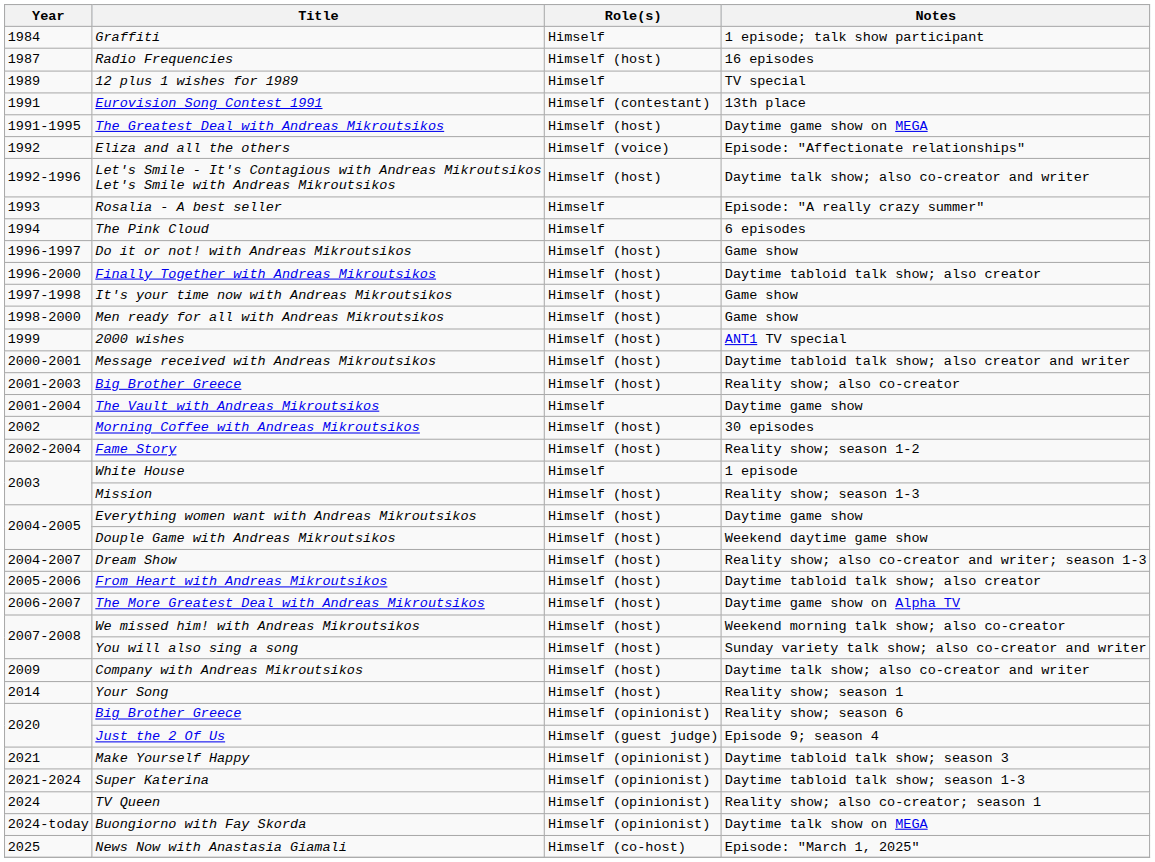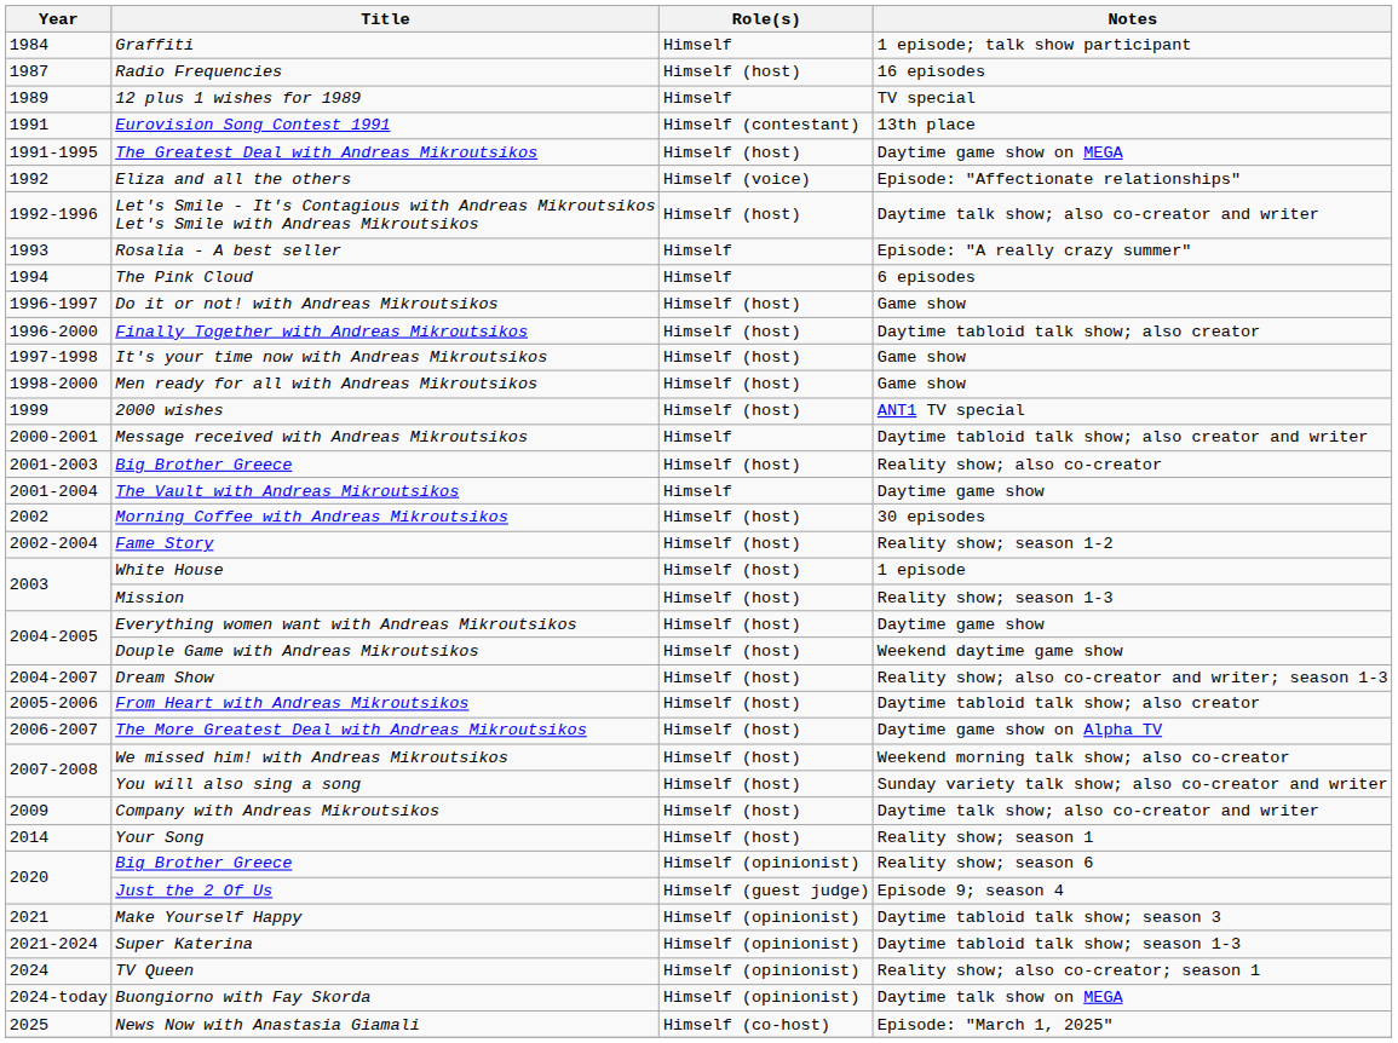Message received with Andreas Mikroutsikos | Role(s): Himself (host) -> Himself
White House | Role(s): Himself -> Himself (host)
